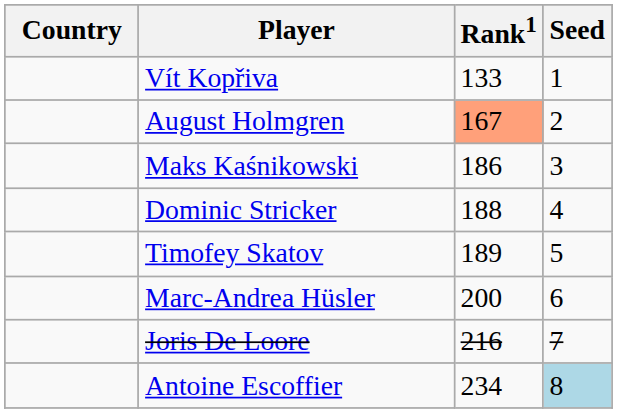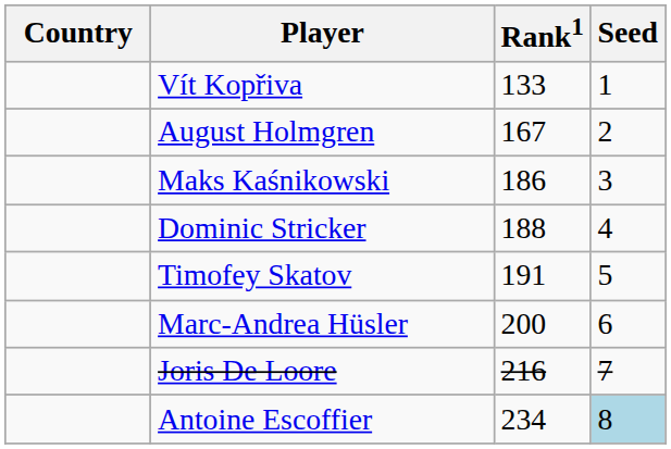August Holmgren | Rank1: lightsalmon background -> no background
Timofey Skatov | Rank1: 189 -> 191
